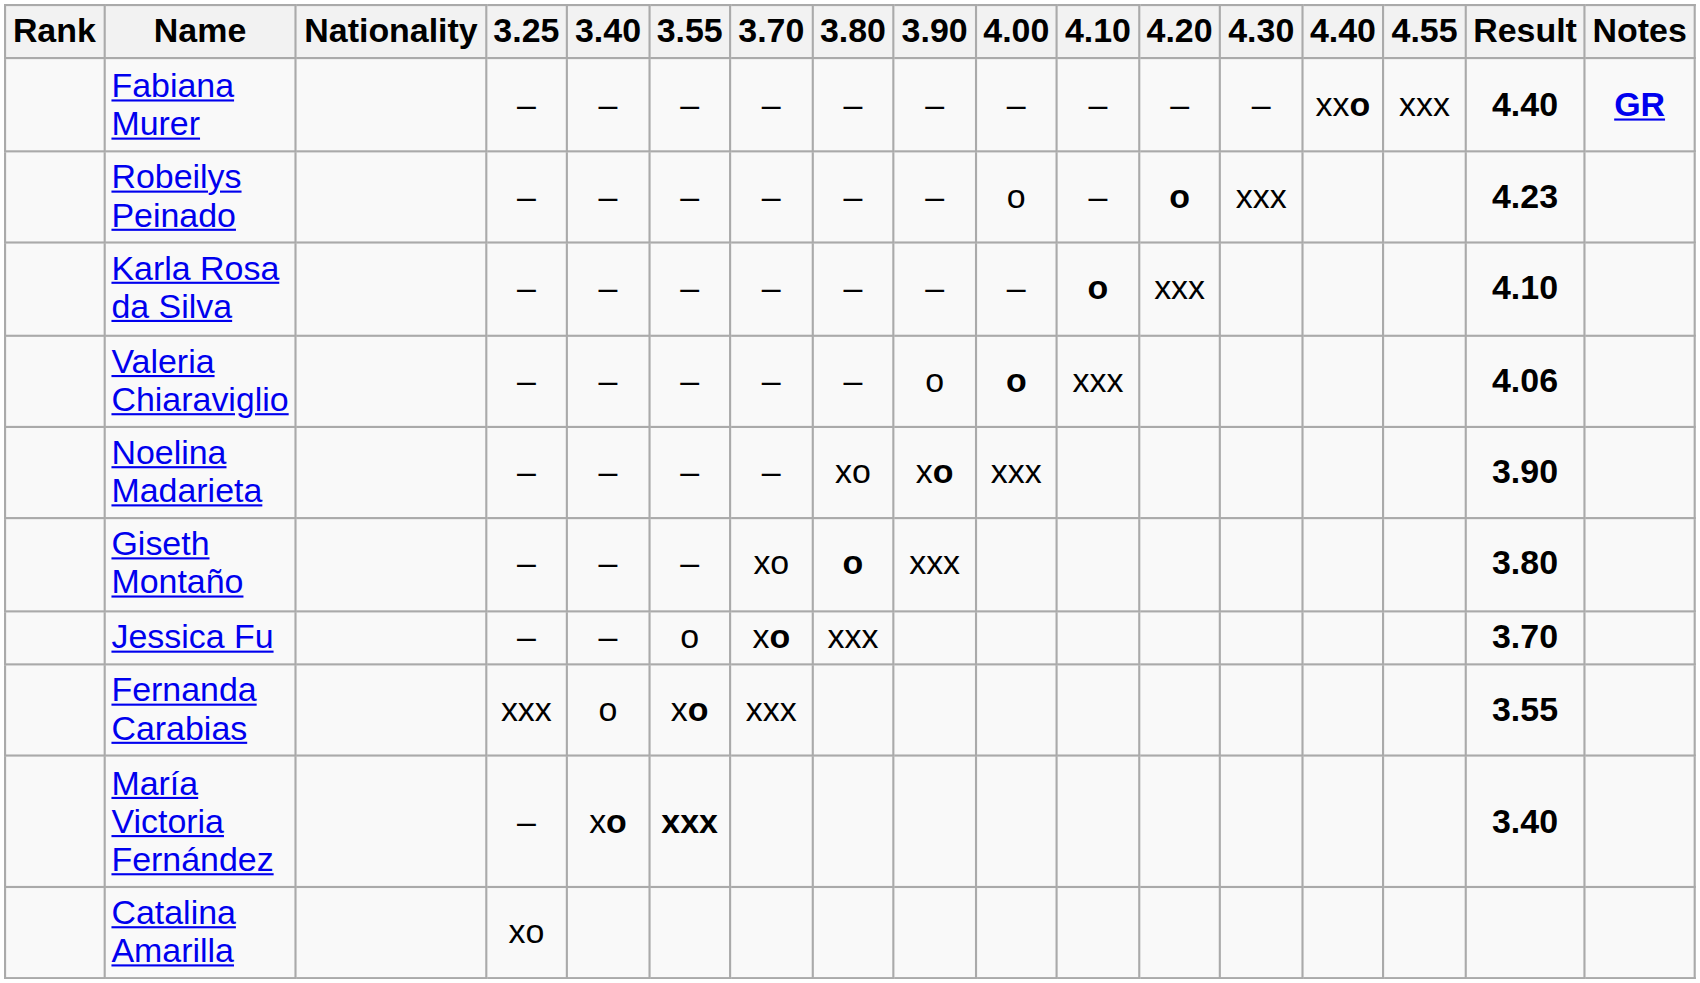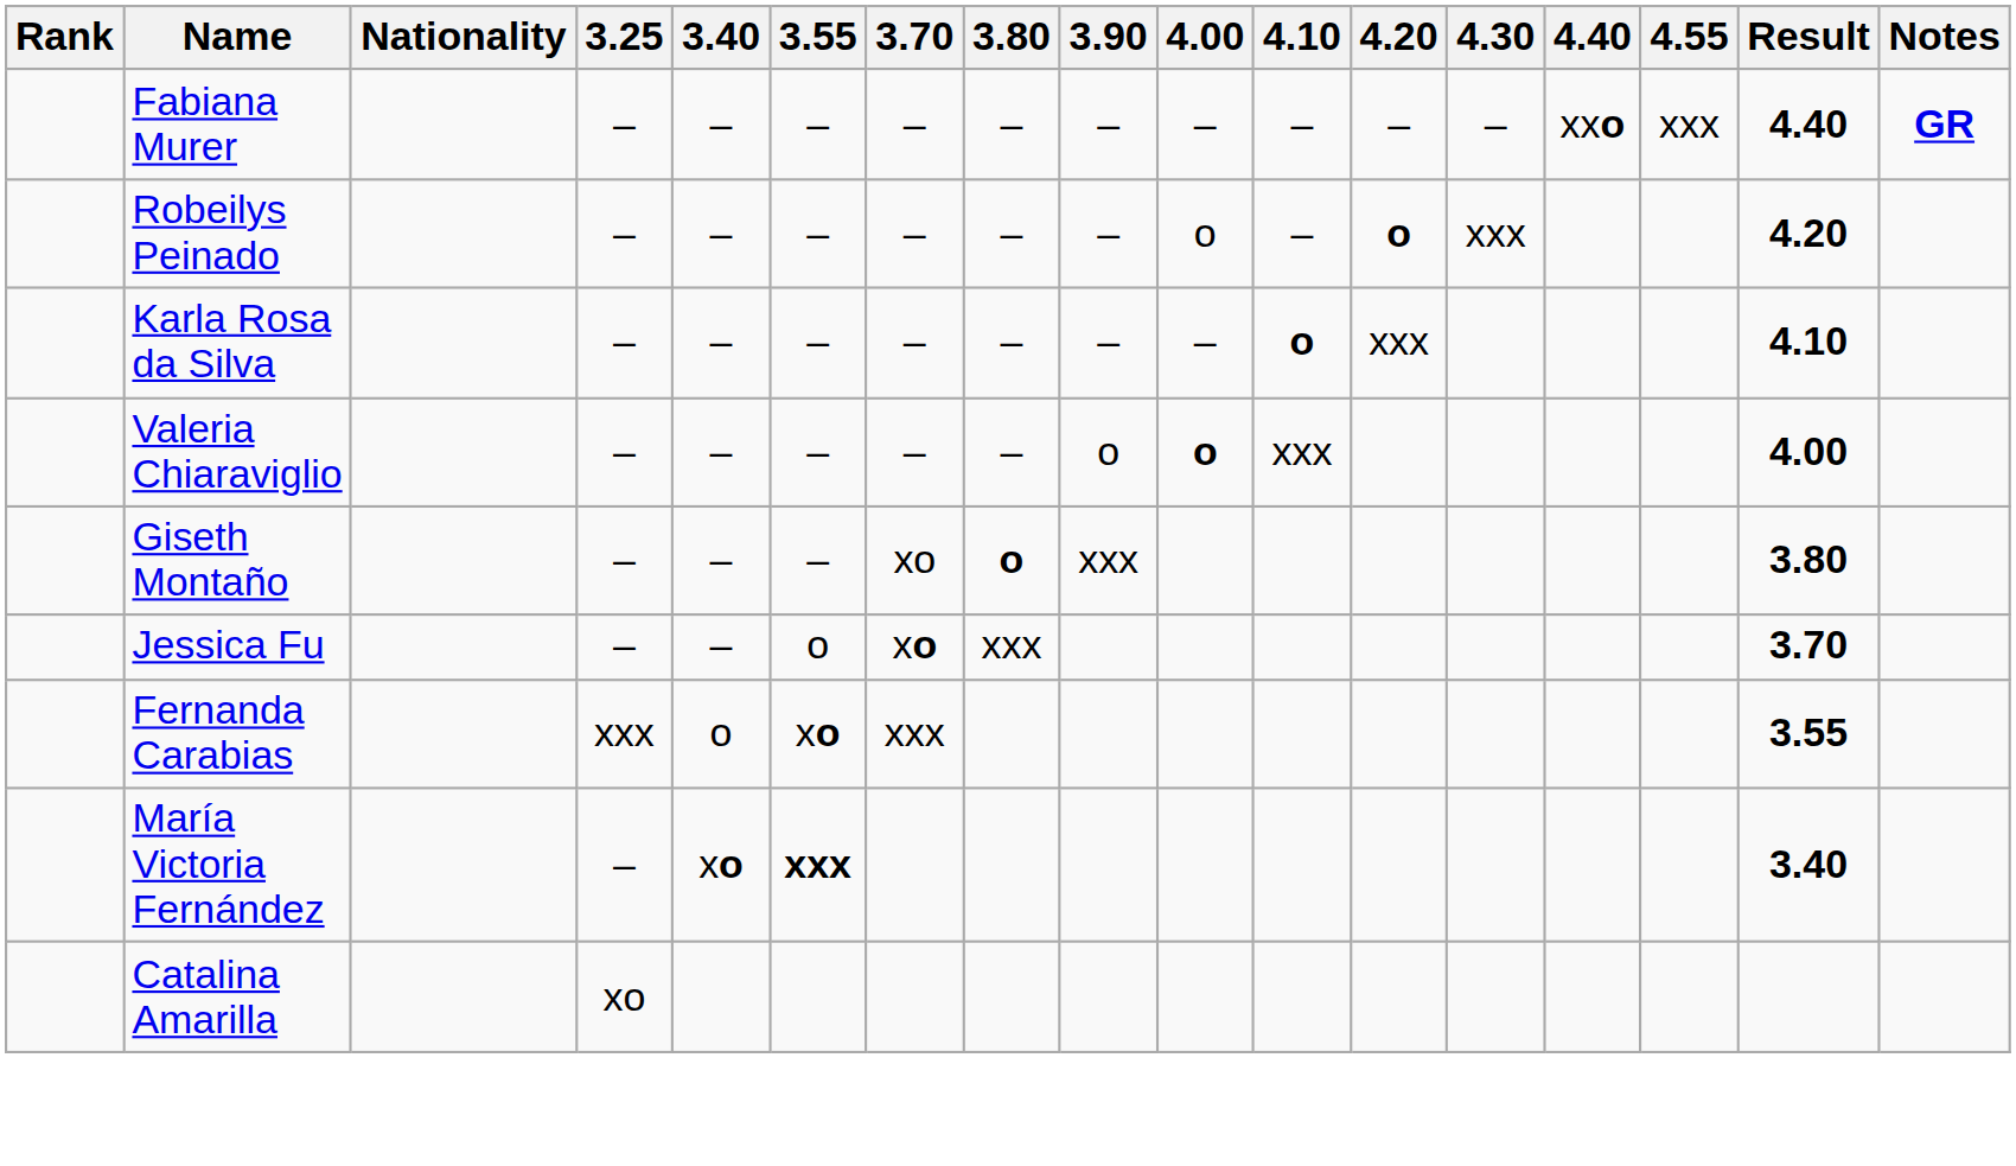Robeilys Peinado | Result: 4.23 -> 4.20
Valeria Chiaraviglio | Result: 4.06 -> 4.00
- row: Noelina Madarieta | – | – | – | – | xo | xo | xxx | 3.90
